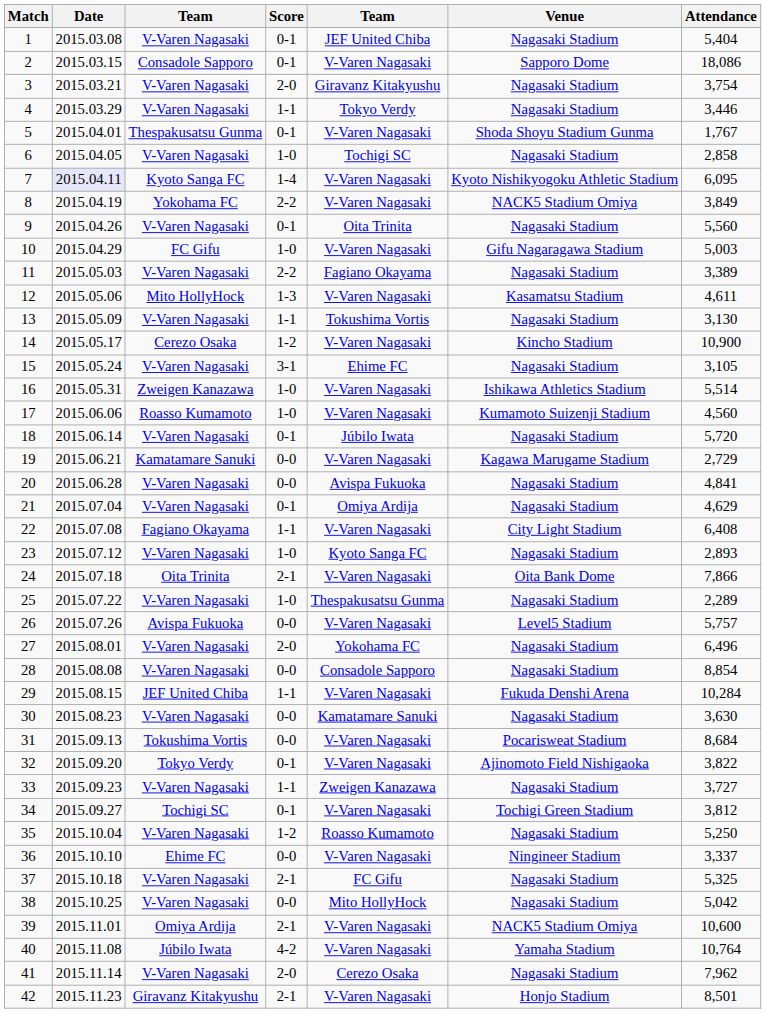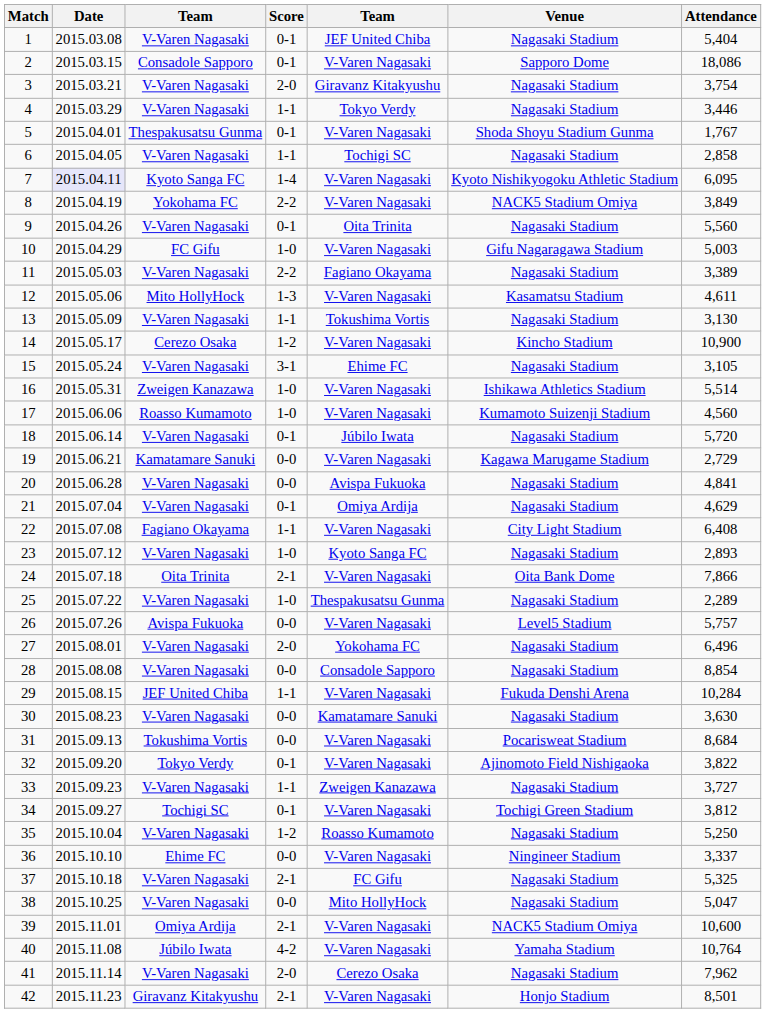6 | Score: 1-0 -> 1-1
38 | Attendance: 5,042 -> 5,047
